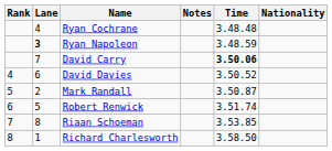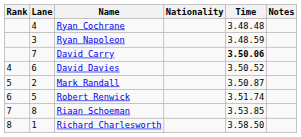columns swapped: Nationality <-> Notes
Ryan Napoleon | Lane: bold -> normal
